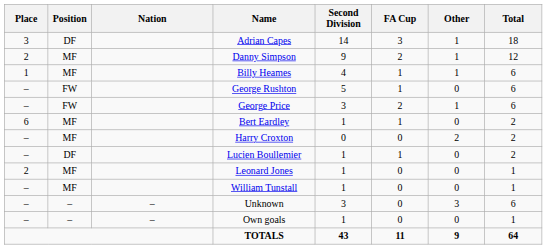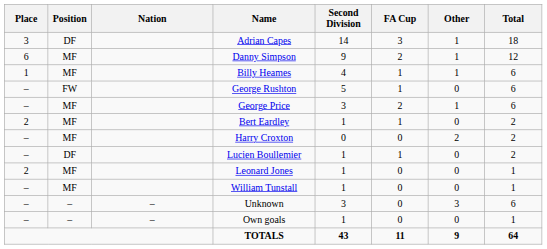Danny Simpson | Place: 2 -> 6
George Price | Position: FW -> MF
Bert Eardley | Place: 6 -> 2
